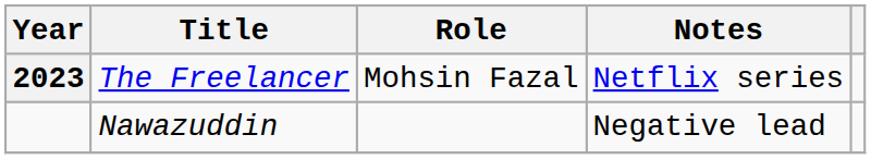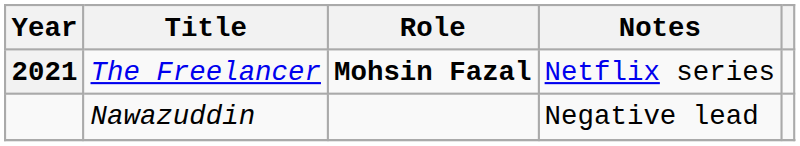The Freelancer | Year: 2023 -> 2021
The Freelancer | Role: normal -> bold
